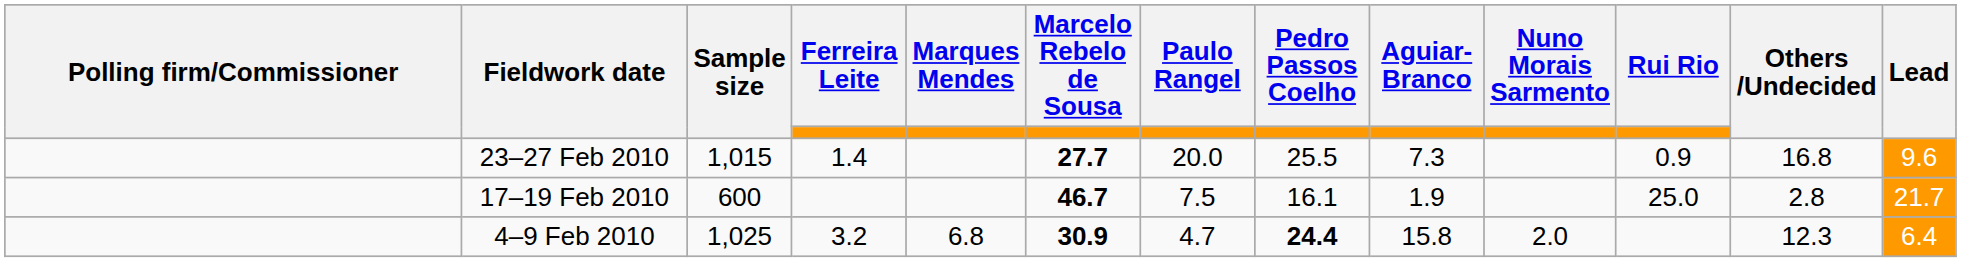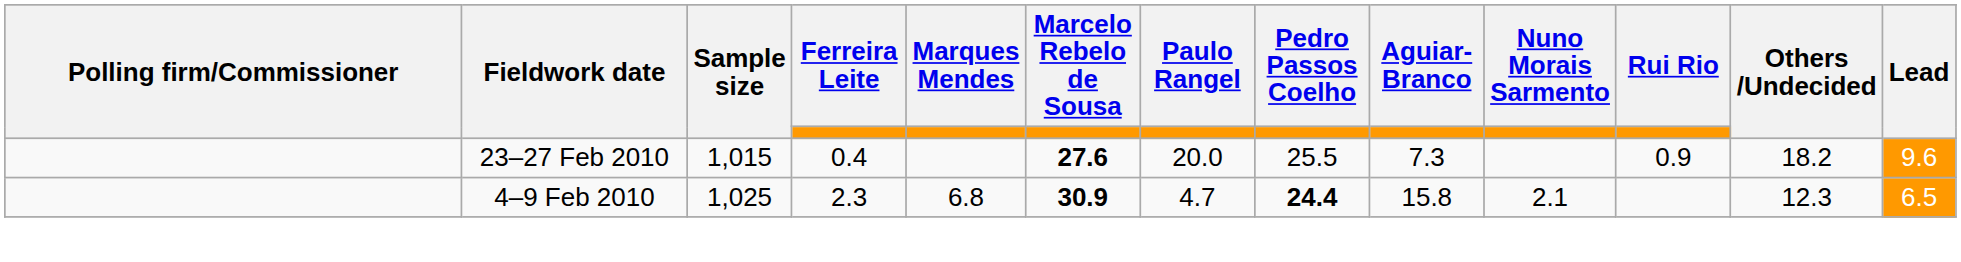23–27 Feb 2010 | Ferreira Leite: 1.4 -> 0.4
23–27 Feb 2010 | Marcelo Rebelo de Sousa: 27.7 -> 27.6
23–27 Feb 2010 | Others /Undecided: 16.8 -> 18.2
- row: 17–19 Feb 2010 | 600 | 46.7 | 7.5 | 16.1 | 1.9 | 25.0 | 2.8 | 21.7
4–9 Feb 2010 | Ferreira Leite: 3.2 -> 2.3
4–9 Feb 2010 | Nuno Morais Sarmento: 2.0 -> 2.1
4–9 Feb 2010 | Lead: 6.4 -> 6.5
